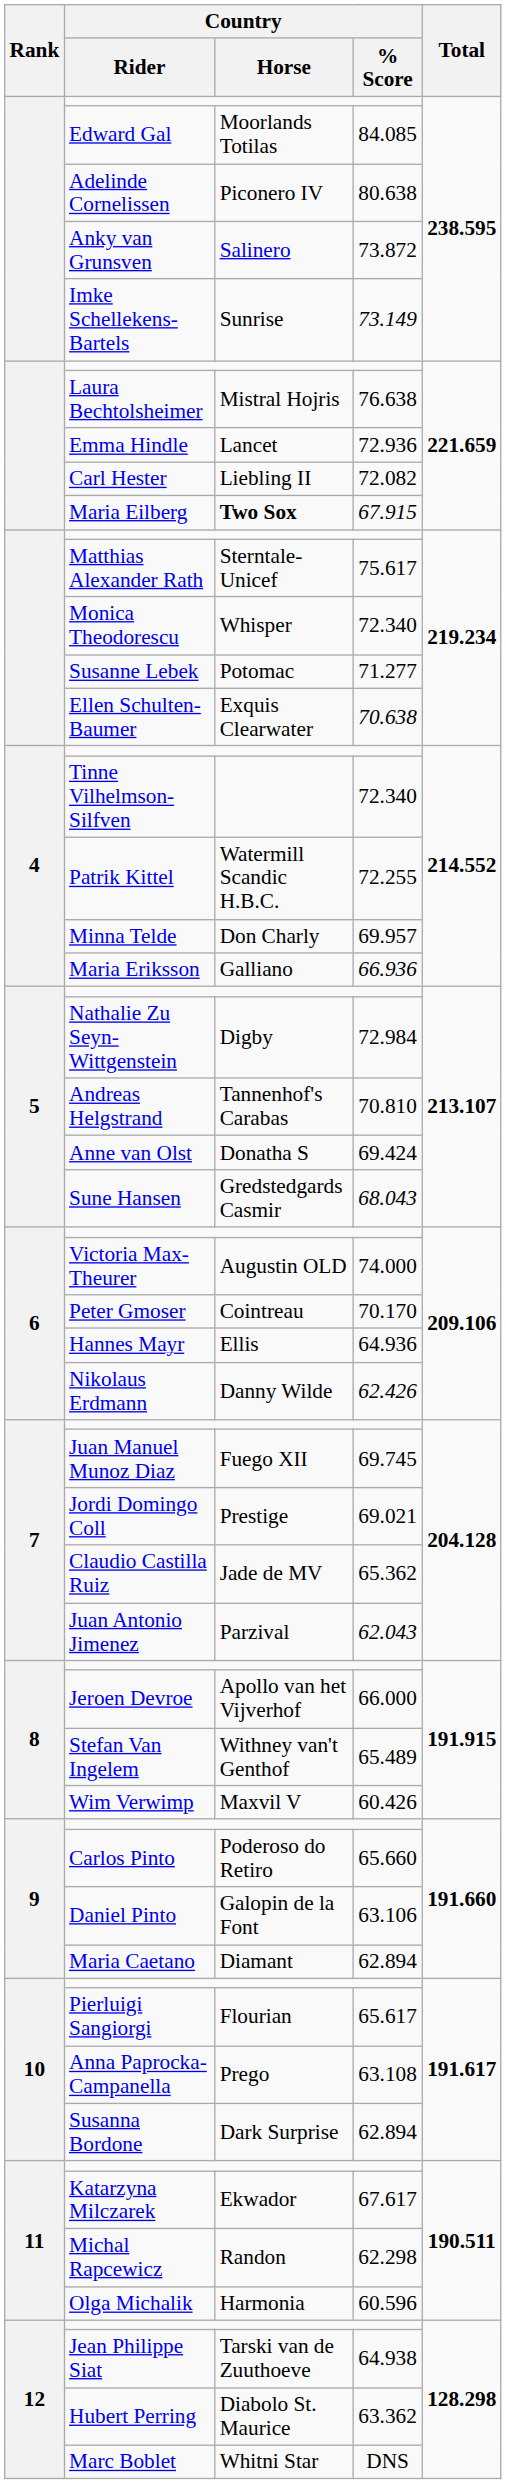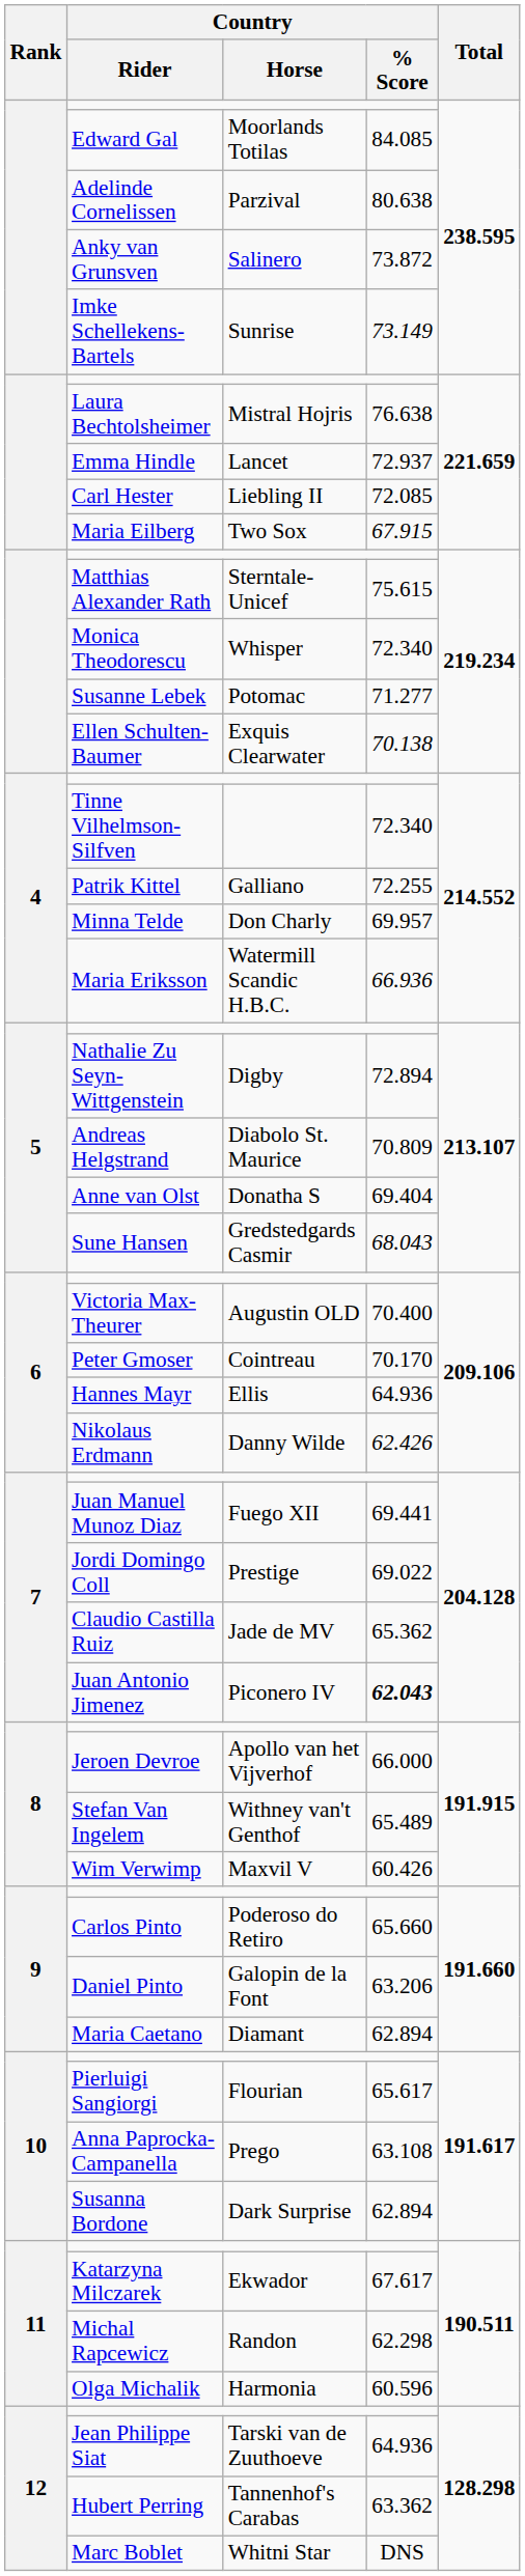Adelinde Cornelissen | Country / Horse: Piconero IV -> Parzival
Emma Hindle | Country / % Score: 72.936 -> 72.937
Carl Hester | Country / % Score: 72.082 -> 72.085
Maria Eilberg | Country / Horse: bold -> normal
Matthias Alexander Rath | Country / % Score: 75.617 -> 75.615
Ellen Schulten-Baumer | Country / % Score: 70.638 -> 70.138
Patrik Kittel | Country / Horse: Watermill Scandic H.B.C. -> Galliano
Maria Eriksson | Country / Horse: Galliano -> Watermill Scandic H.B.C.
Nathalie Zu Seyn-Wittgenstein | Country / % Score: 72.984 -> 72.894
Andreas Helgstrand | Country / Horse: Tannenhof's Carabas -> Diabolo St. Maurice
Andreas Helgstrand | Country / % Score: 70.810 -> 70.809
Anne van Olst | Country / % Score: 69.424 -> 69.404
Victoria Max-Theurer | Country / % Score: 74.000 -> 70.400
Juan Manuel Munoz Diaz | Country / % Score: 69.745 -> 69.441
Jordi Domingo Coll | Country / % Score: 69.021 -> 69.022
Juan Antonio Jimenez | Country / Horse: Parzival -> Piconero IV
Juan Antonio Jimenez | Country / % Score: normal -> bold
Daniel Pinto | Country / % Score: 63.106 -> 63.206
Jean Philippe Siat | Country / % Score: 64.938 -> 64.936
Hubert Perring | Country / Horse: Diabolo St. Maurice -> Tannenhof's Carabas
